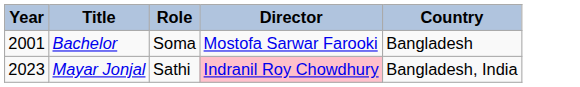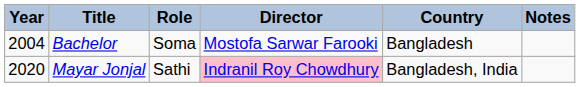+ column: Notes
Bachelor | Year: 2001 -> 2004
Mayar Jonjal | Year: 2023 -> 2020
